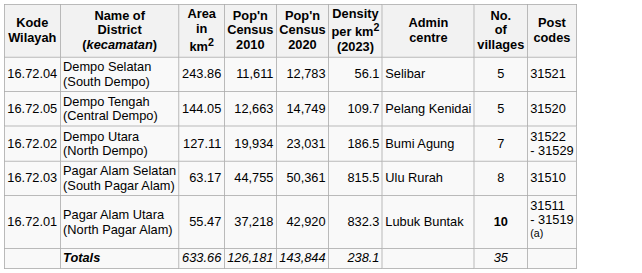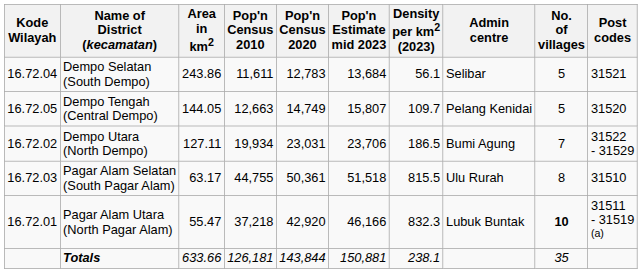+ column: Pop'n Estimate mid 2023 | 13,684 | 15,807 | 23,706 | 51,518 | 46,166 | 150,881
